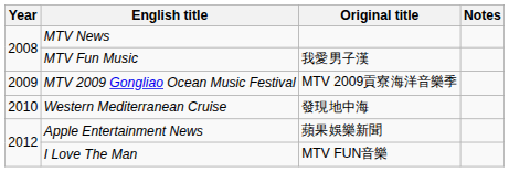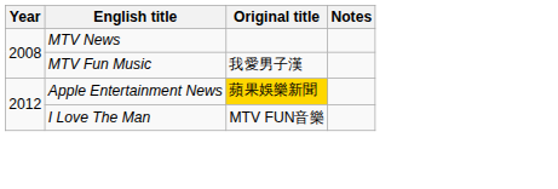- row: 2009 | MTV 2009 Gongliao Ocean Music Festival | MTV 2009貢寮海洋音樂季
- row: 2010 | Western Mediterranean Cruise | 發現地中海
Apple Entertainment News | Original title: no background -> gold background
